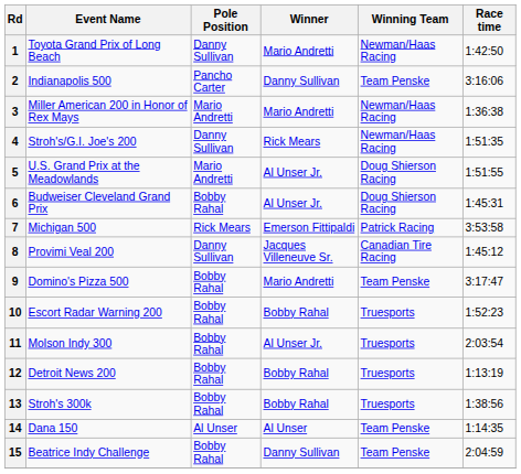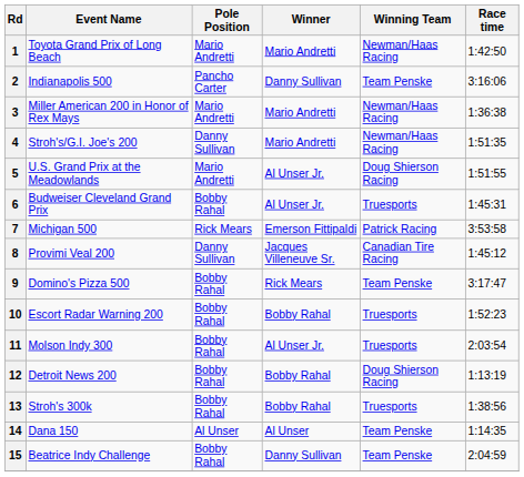1 | Pole Position: Danny Sullivan -> Mario Andretti
4 | Winner: Rick Mears -> Mario Andretti
6 | Winning Team: Doug Shierson Racing -> Truesports
9 | Winner: Mario Andretti -> Rick Mears
12 | Winning Team: Truesports -> Doug Shierson Racing
